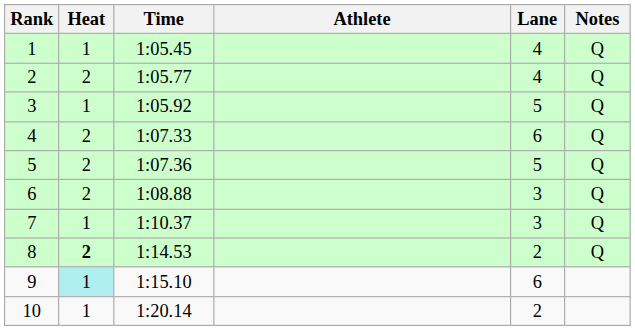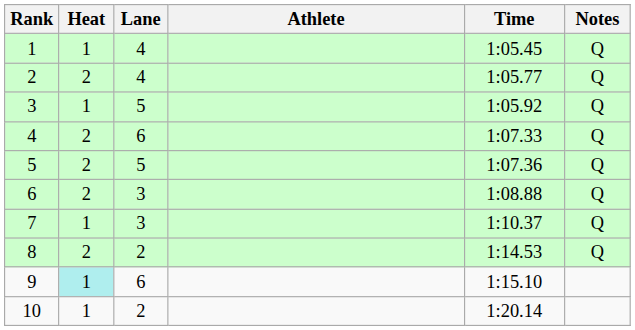columns swapped: Lane <-> Time
8 | Heat: bold -> normal
